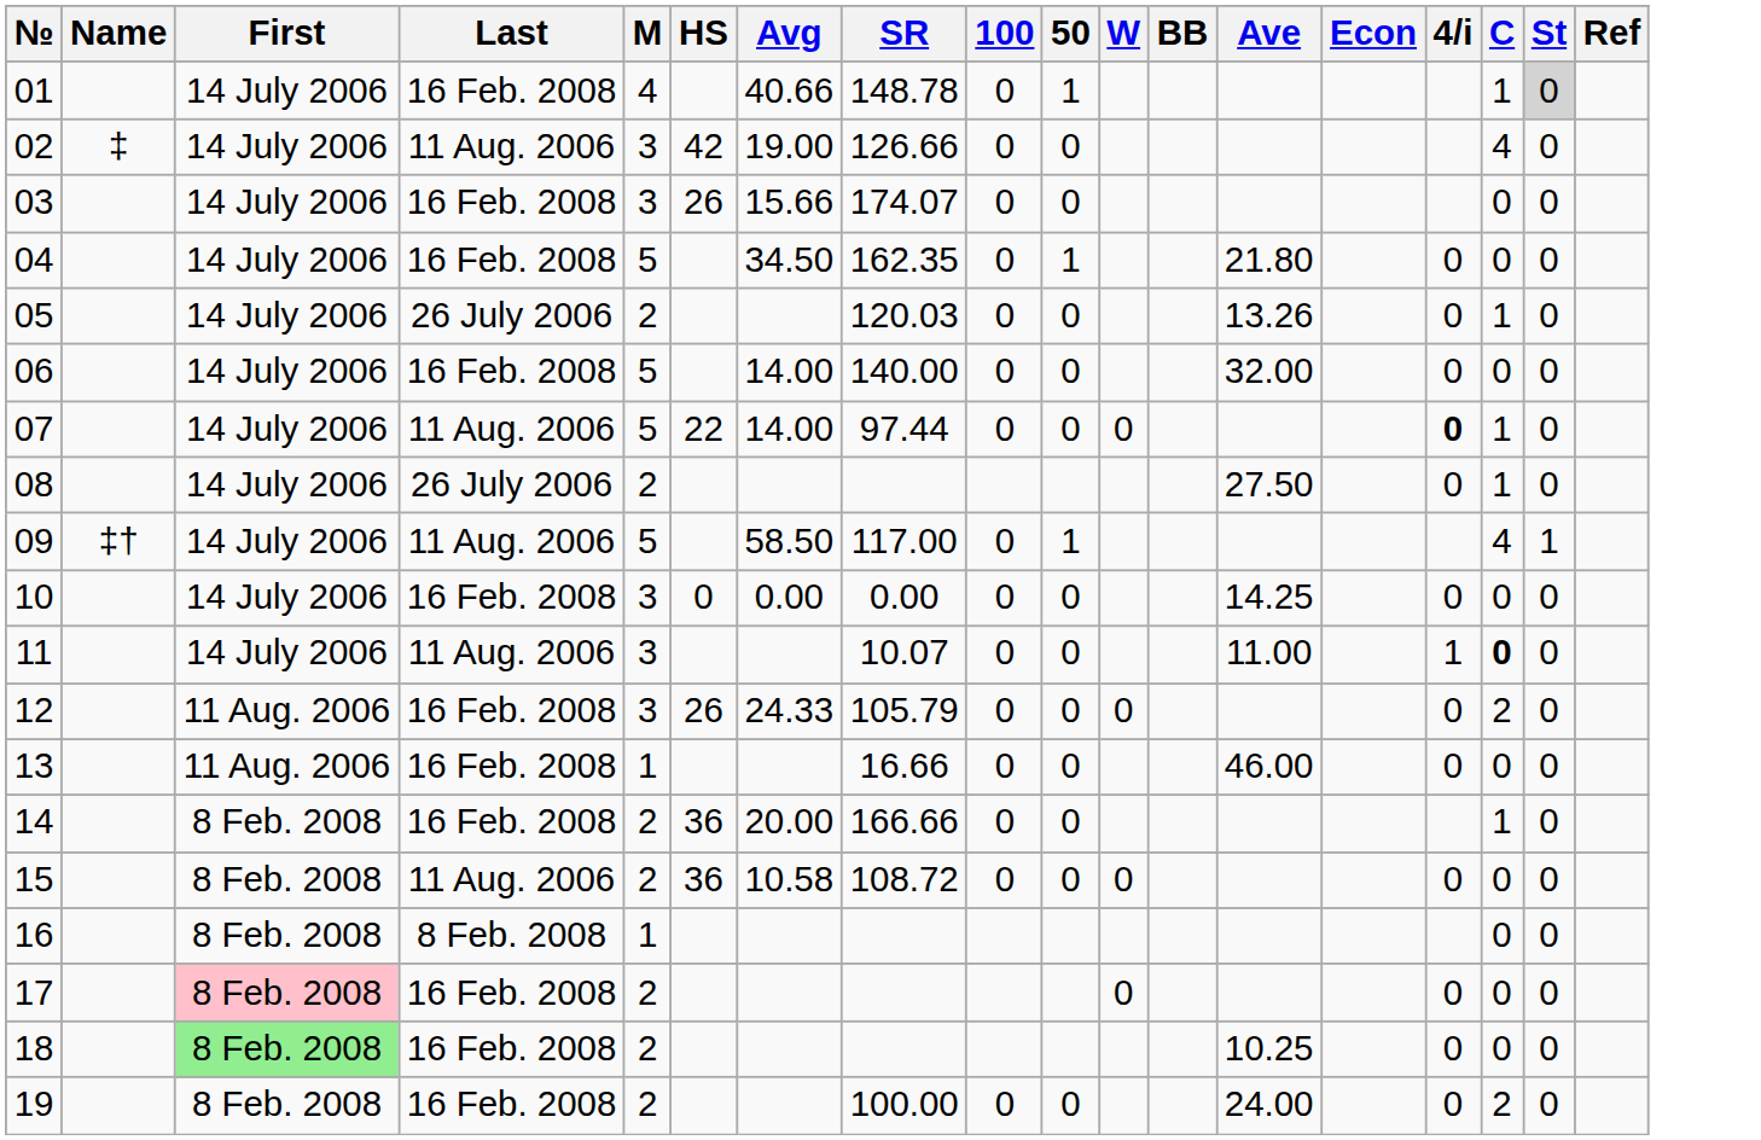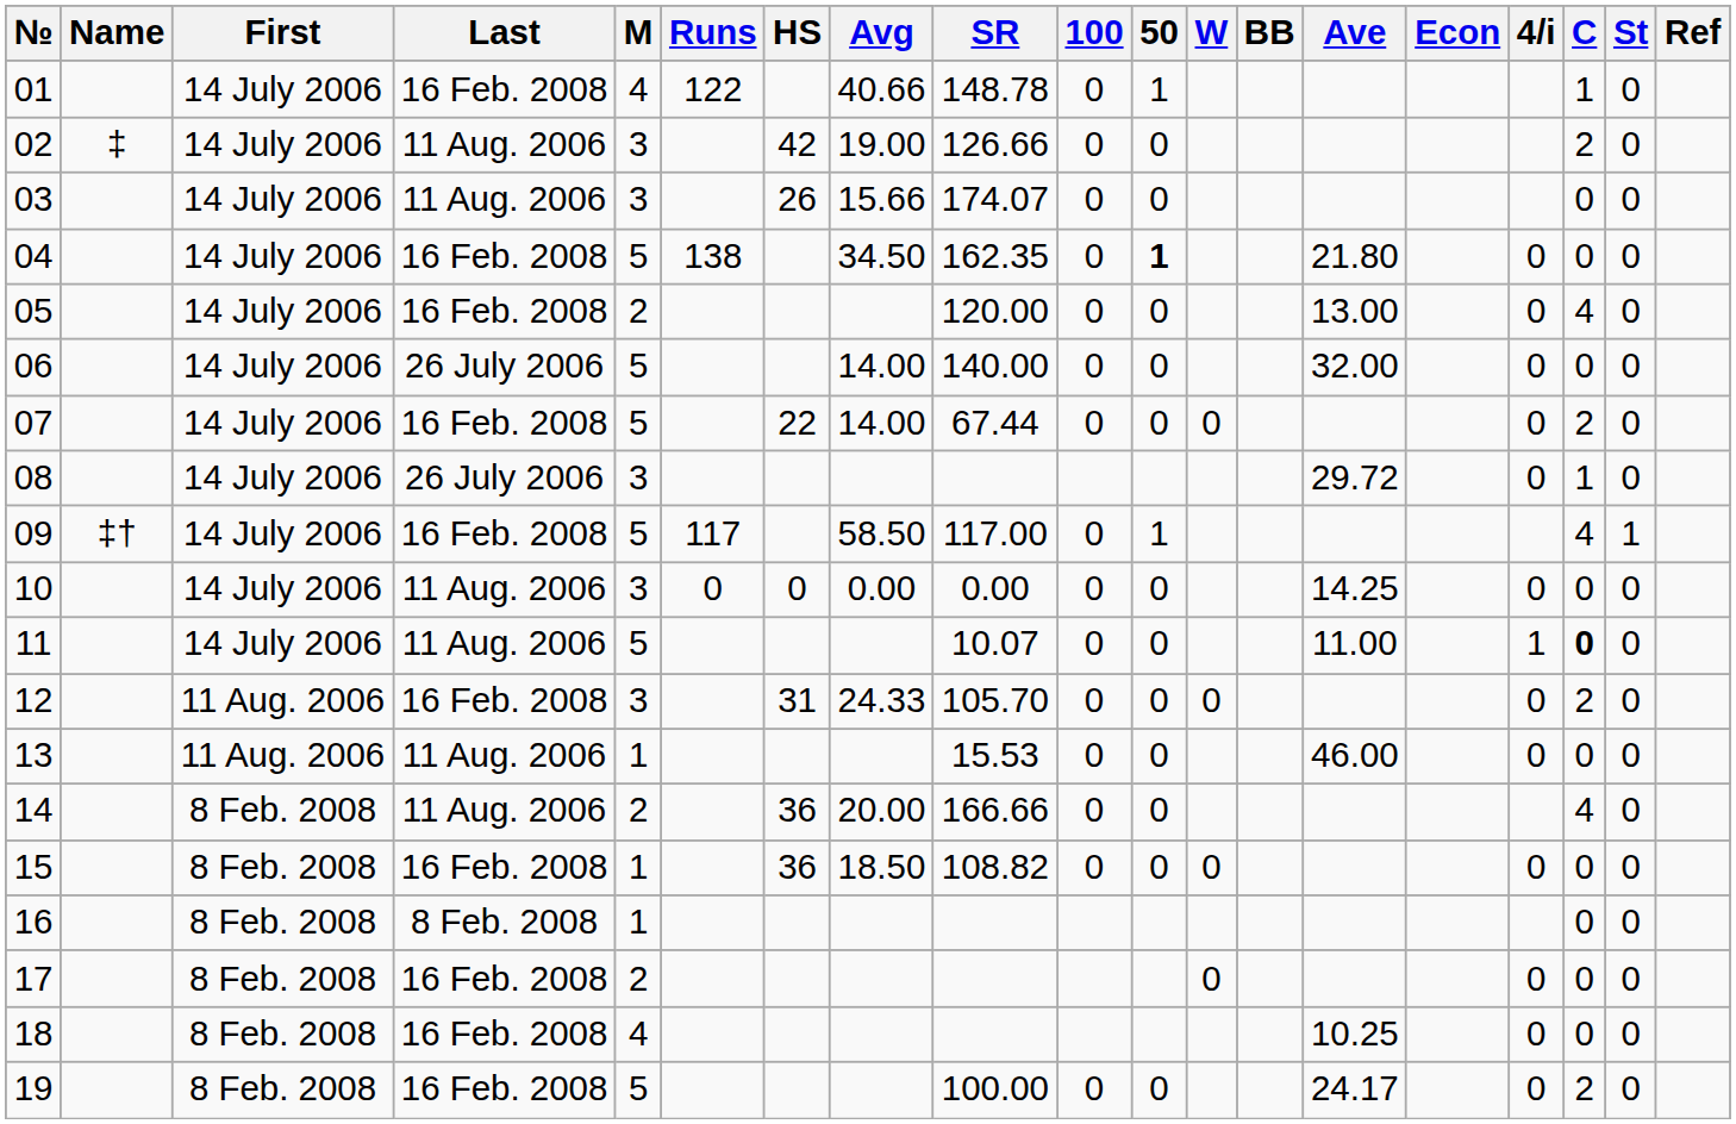+ column: Runs | 122 | 138 | 117 | 0
01 | St: lightgrey background -> no background
02 | C: 4 -> 2
03 | Last: 16 Feb. 2008 -> 11 Aug. 2006
04 | 50: normal -> bold
05 | Last: 26 July 2006 -> 16 Feb. 2008
05 | SR: 120.03 -> 120.00
05 | Ave: 13.26 -> 13.00
05 | C: 1 -> 4
06 | Last: 16 Feb. 2008 -> 26 July 2006
07 | Last: 11 Aug. 2006 -> 16 Feb. 2008
07 | SR: 97.44 -> 67.44
07 | 4/i: bold -> normal
07 | C: 1 -> 2
08 | M: 2 -> 3
08 | Ave: 27.50 -> 29.72
09 | Last: 11 Aug. 2006 -> 16 Feb. 2008
10 | Last: 16 Feb. 2008 -> 11 Aug. 2006
11 | M: 3 -> 5
12 | HS: 26 -> 31
12 | SR: 105.79 -> 105.70
13 | Last: 16 Feb. 2008 -> 11 Aug. 2006
13 | SR: 16.66 -> 15.53
14 | Last: 16 Feb. 2008 -> 11 Aug. 2006
14 | C: 1 -> 4
15 | Last: 11 Aug. 2006 -> 16 Feb. 2008
15 | M: 2 -> 1
15 | Avg: 10.58 -> 18.50
15 | SR: 108.72 -> 108.82
17 | First: pink background -> no background
18 | First: lightgreen background -> no background
18 | M: 2 -> 4
19 | M: 2 -> 5
19 | Ave: 24.00 -> 24.17
